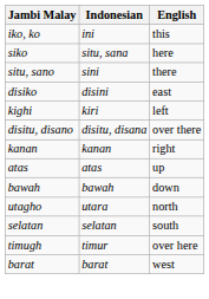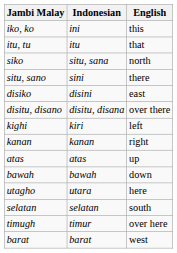+ row: itu, tu | itu | that
siko | English: here -> north
rows swapped: disitu, disano <-> kighi
utagho | English: north -> here
